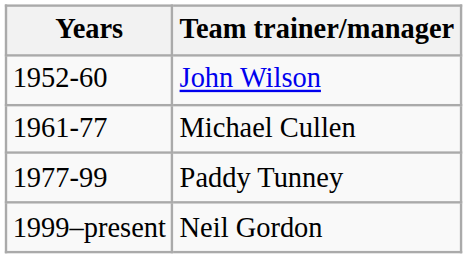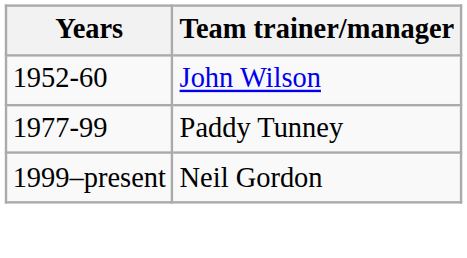- row: 1961-77 | Michael Cullen
